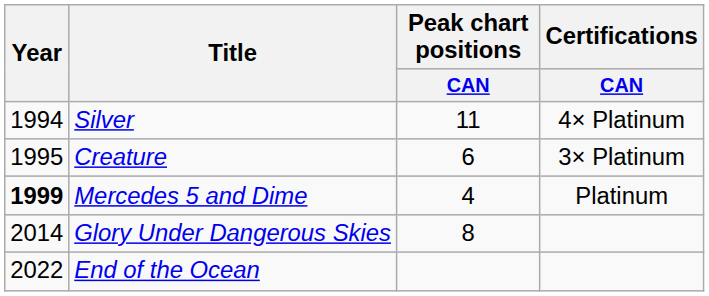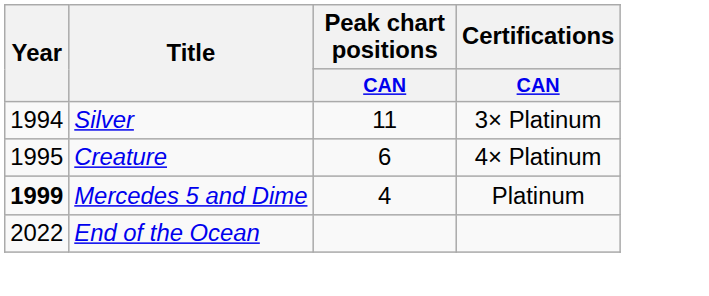Silver | Certifications / CAN: 4× Platinum -> 3× Platinum
Creature | Certifications / CAN: 3× Platinum -> 4× Platinum
- row: 2014 | Glory Under Dangerous Skies | 8
